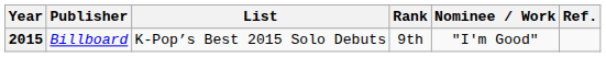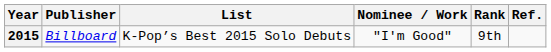columns swapped: Nominee / Work <-> Rank
